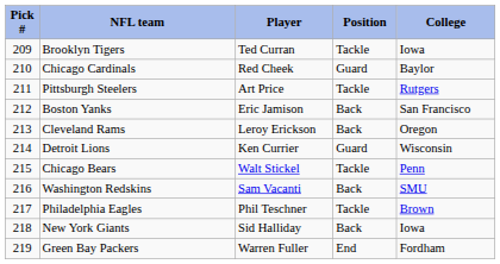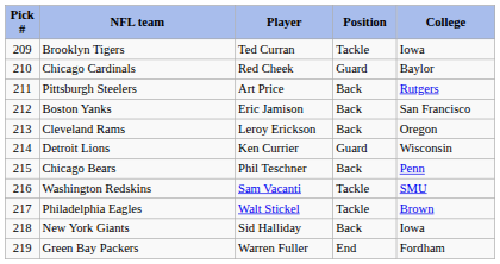Pittsburgh Steelers | Position: Tackle -> Back
Chicago Bears | Player: Walt Stickel -> Phil Teschner
Chicago Bears | Position: Tackle -> Back
Washington Redskins | Position: Back -> Tackle
Philadelphia Eagles | Player: Phil Teschner -> Walt Stickel
